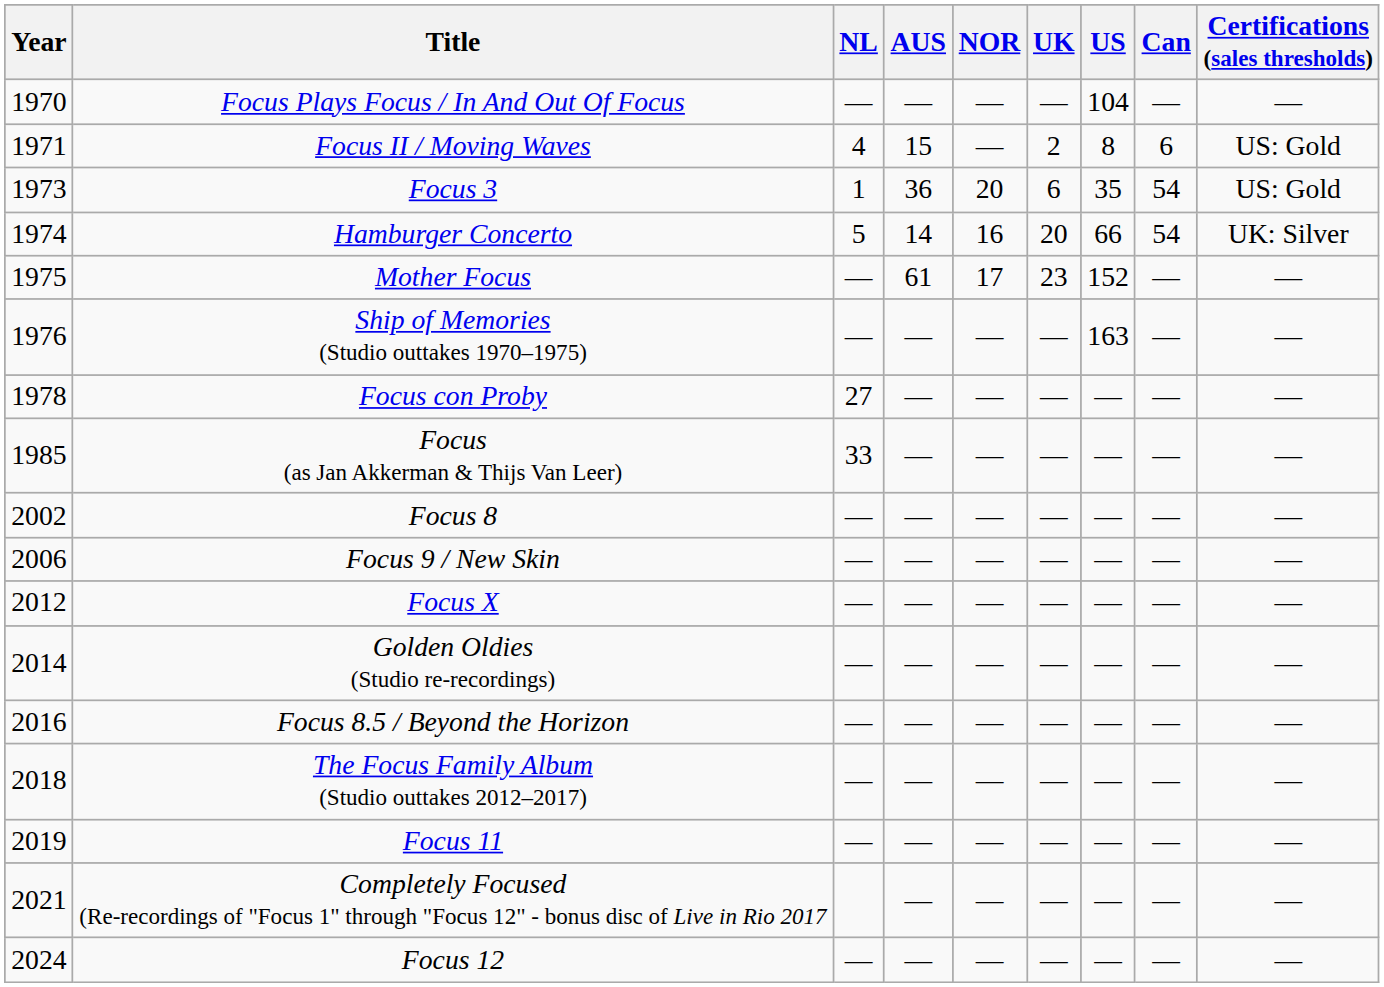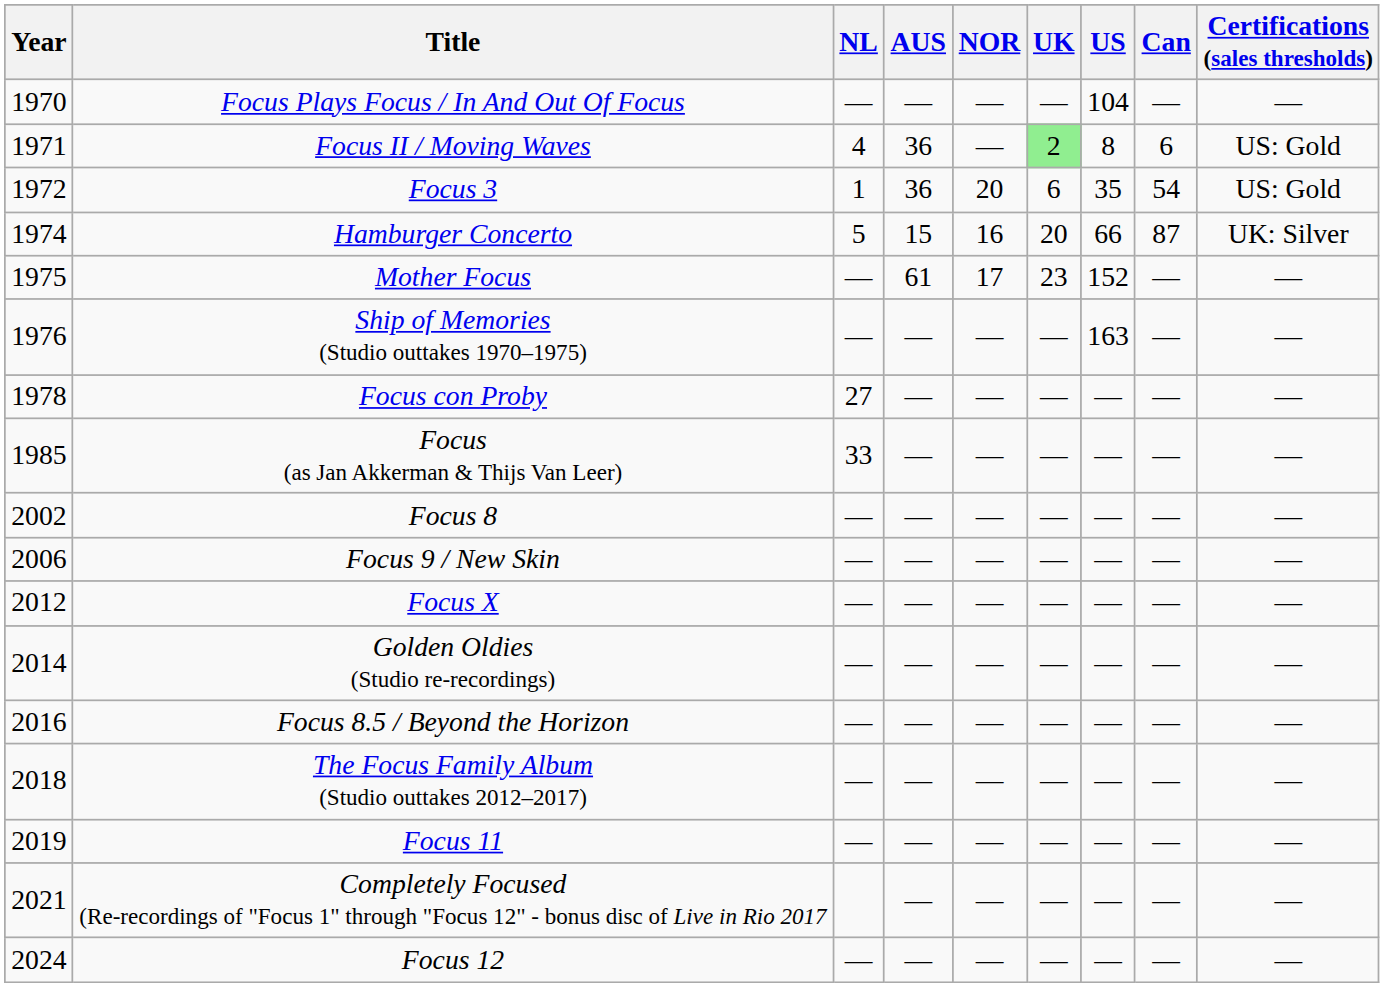Focus II / Moving Waves | AUS: 15 -> 36
Focus II / Moving Waves | UK: no background -> lightgreen background
Focus 3 | Year: 1973 -> 1972
Hamburger Concerto | AUS: 14 -> 15
Hamburger Concerto | Can: 54 -> 87
